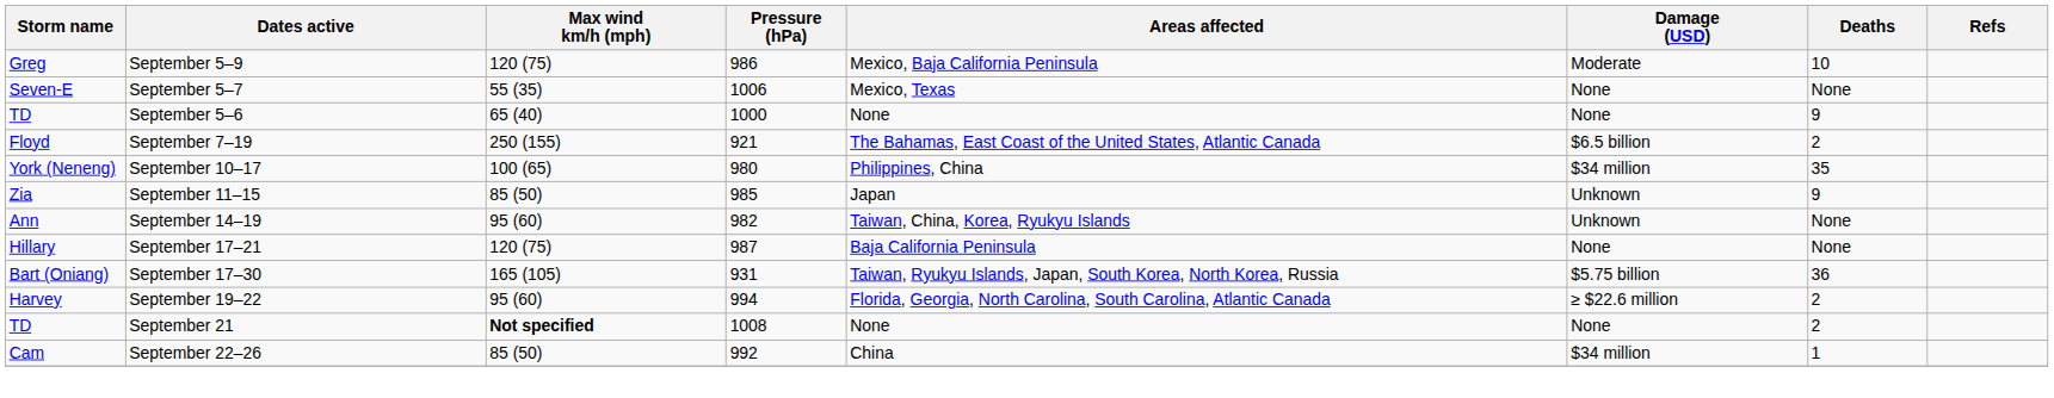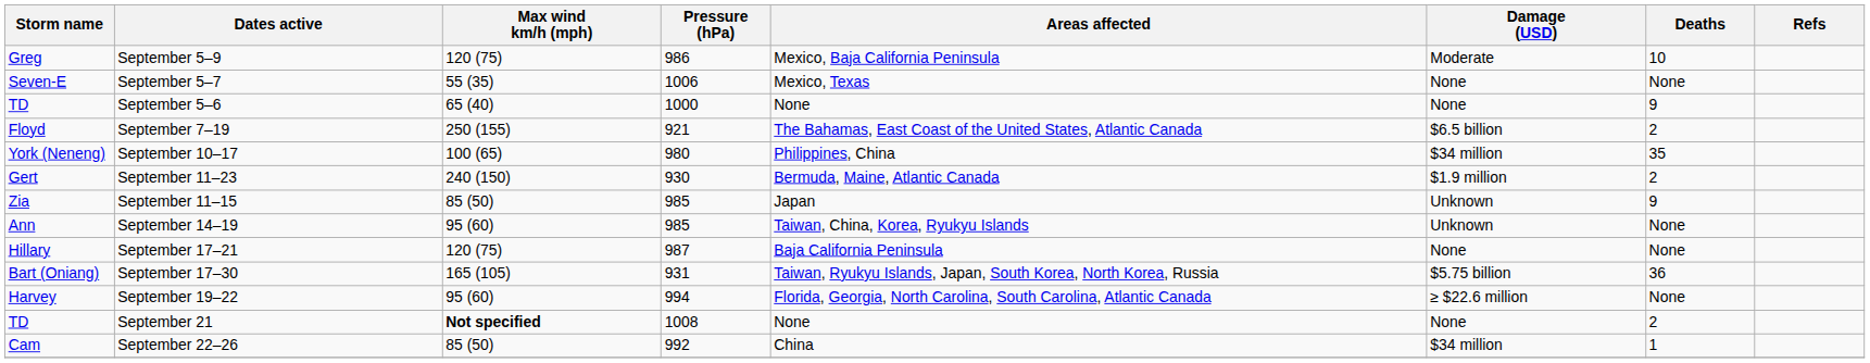+ row: Gert | September 11–23 | 240 (150) | 930 | Bermuda, Maine, Atlantic Canada | $1.9 million | 2
September 14–19 | Pressure (hPa): 982 -> 985
September 19–22 | Deaths: 2 -> None
